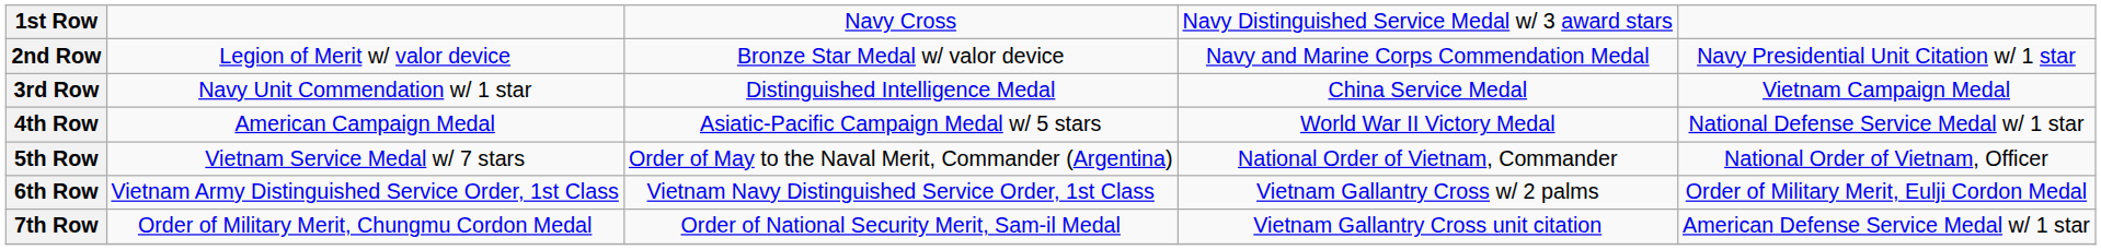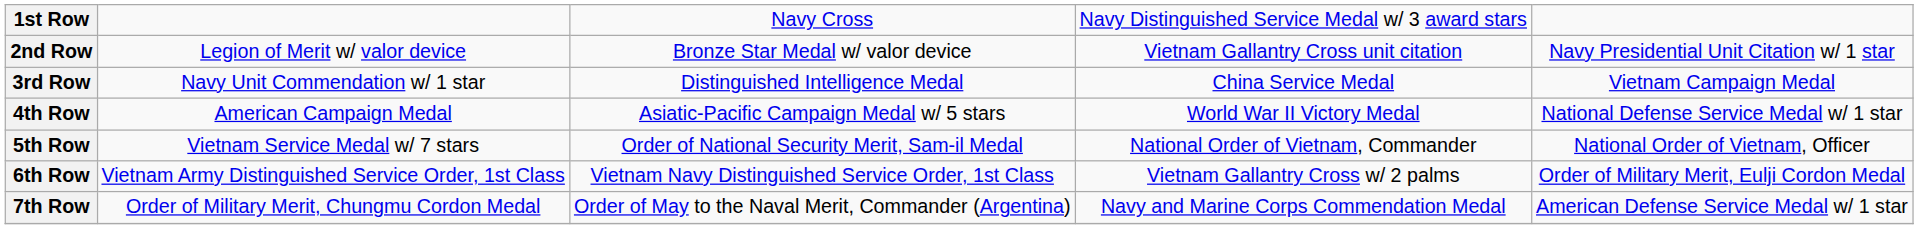2nd Row | column 4: Navy and Marine Corps Commendation Medal -> Vietnam Gallantry Cross unit citation
5th Row | column 3: Order of May to the Naval Merit, Commander (Argentina) -> Order of National Security Merit, Sam-il Medal
7th Row | column 3: Order of National Security Merit, Sam-il Medal -> Order of May to the Naval Merit, Commander (Argentina)
7th Row | column 4: Vietnam Gallantry Cross unit citation -> Navy and Marine Corps Commendation Medal
